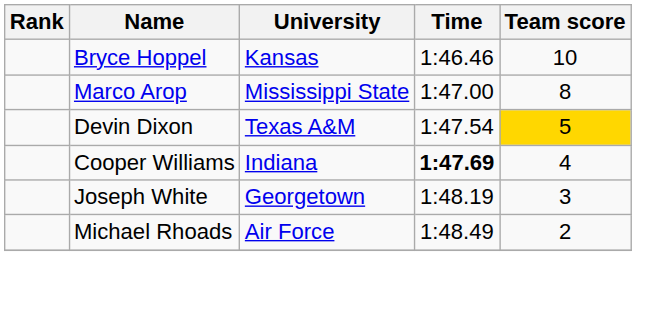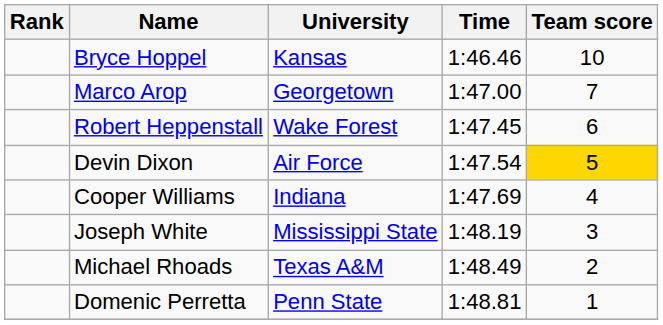Marco Arop | University: Mississippi State -> Georgetown
Marco Arop | Team score: 8 -> 7
+ row: Robert Heppenstall | Wake Forest | 1:47.45 | 6
Devin Dixon | University: Texas A&M -> Air Force
Cooper Williams | Time: bold -> normal
Joseph White | University: Georgetown -> Mississippi State
Michael Rhoads | University: Air Force -> Texas A&M
+ row: Domenic Perretta | Penn State | 1:48.81 | 1
